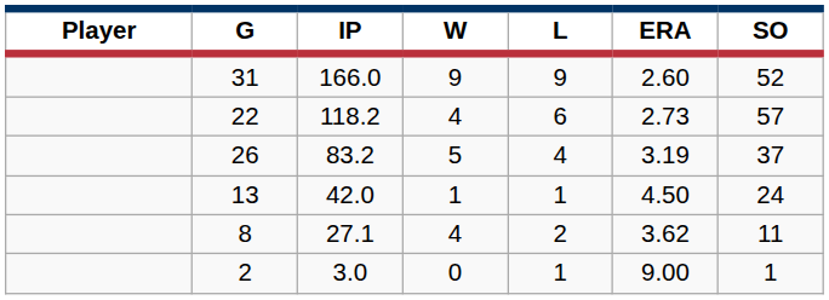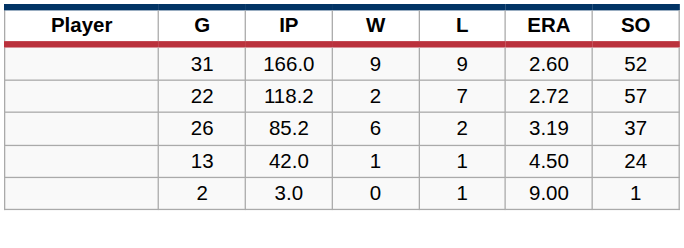22 | W: 4 -> 2
22 | L: 6 -> 7
22 | ERA: 2.73 -> 2.72
26 | IP: 83.2 -> 85.2
26 | W: 5 -> 6
26 | L: 4 -> 2
- row: 8 | 27.1 | 4 | 2 | 3.62 | 11
